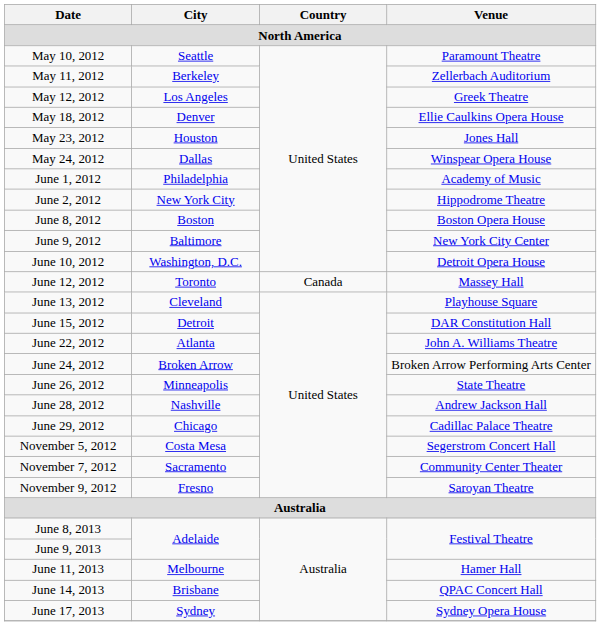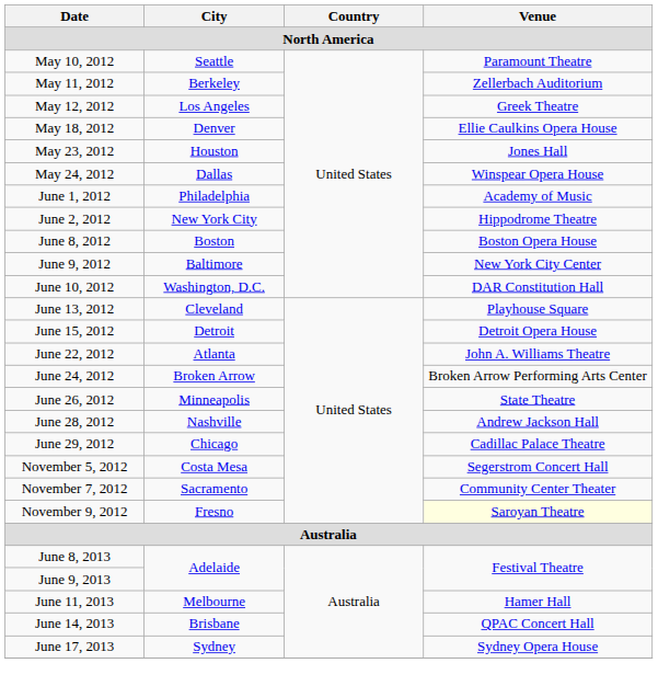June 10, 2012 | Venue: Detroit Opera House -> DAR Constitution Hall
- row: June 12, 2012 | Toronto | Canada | Massey Hall
June 15, 2012 | Venue: DAR Constitution Hall -> Detroit Opera House
November 9, 2012 | Venue: no background -> lightyellow background
